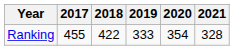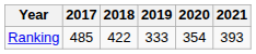Ranking | 2017: 455 -> 485
Ranking | 2021: 328 -> 393
